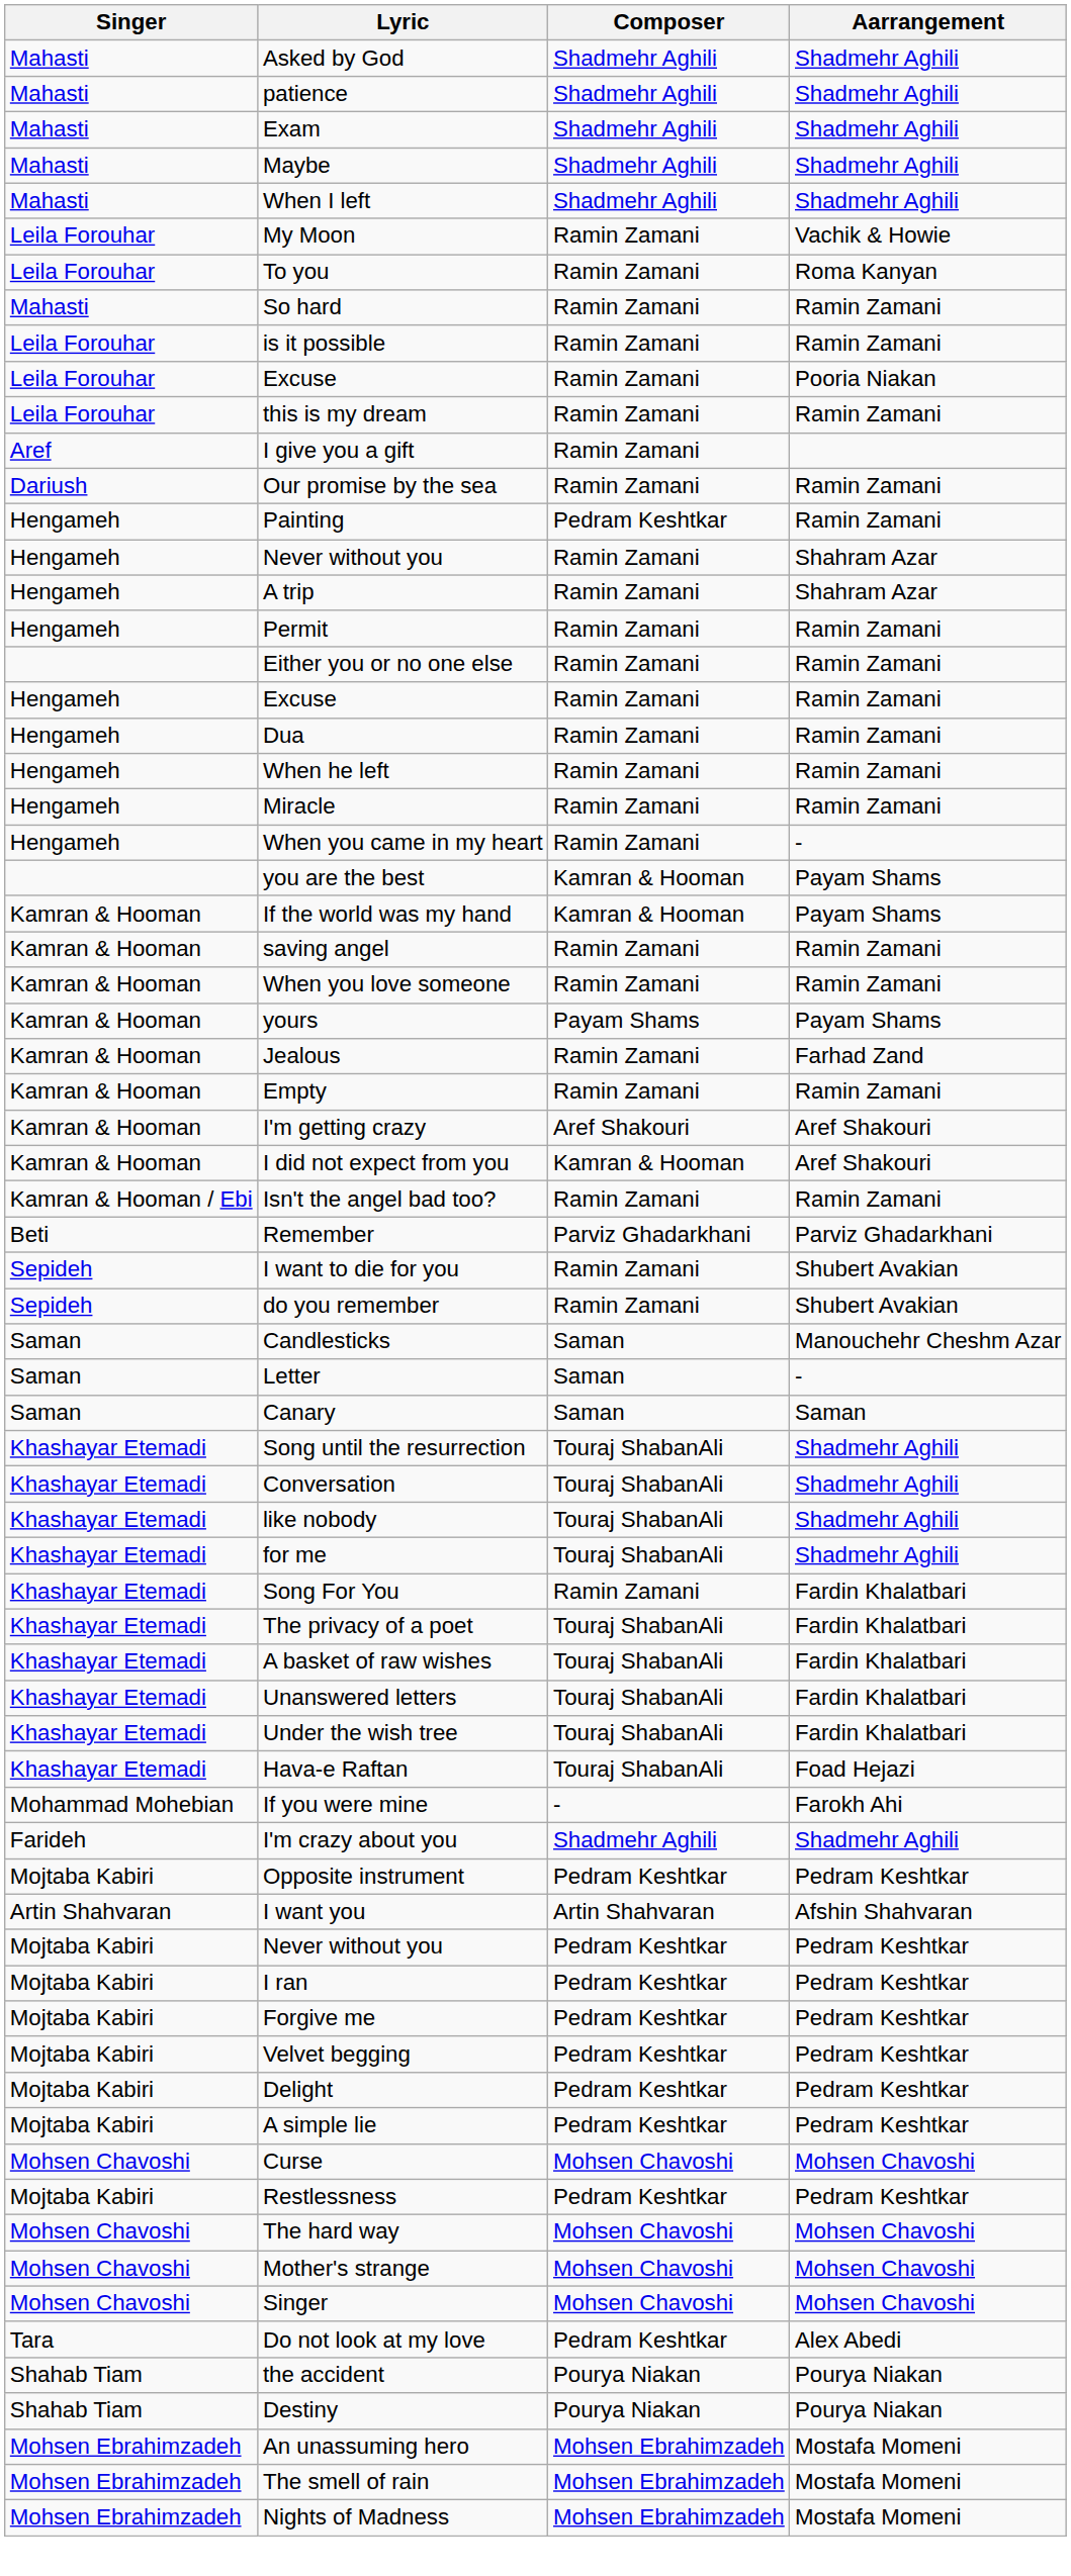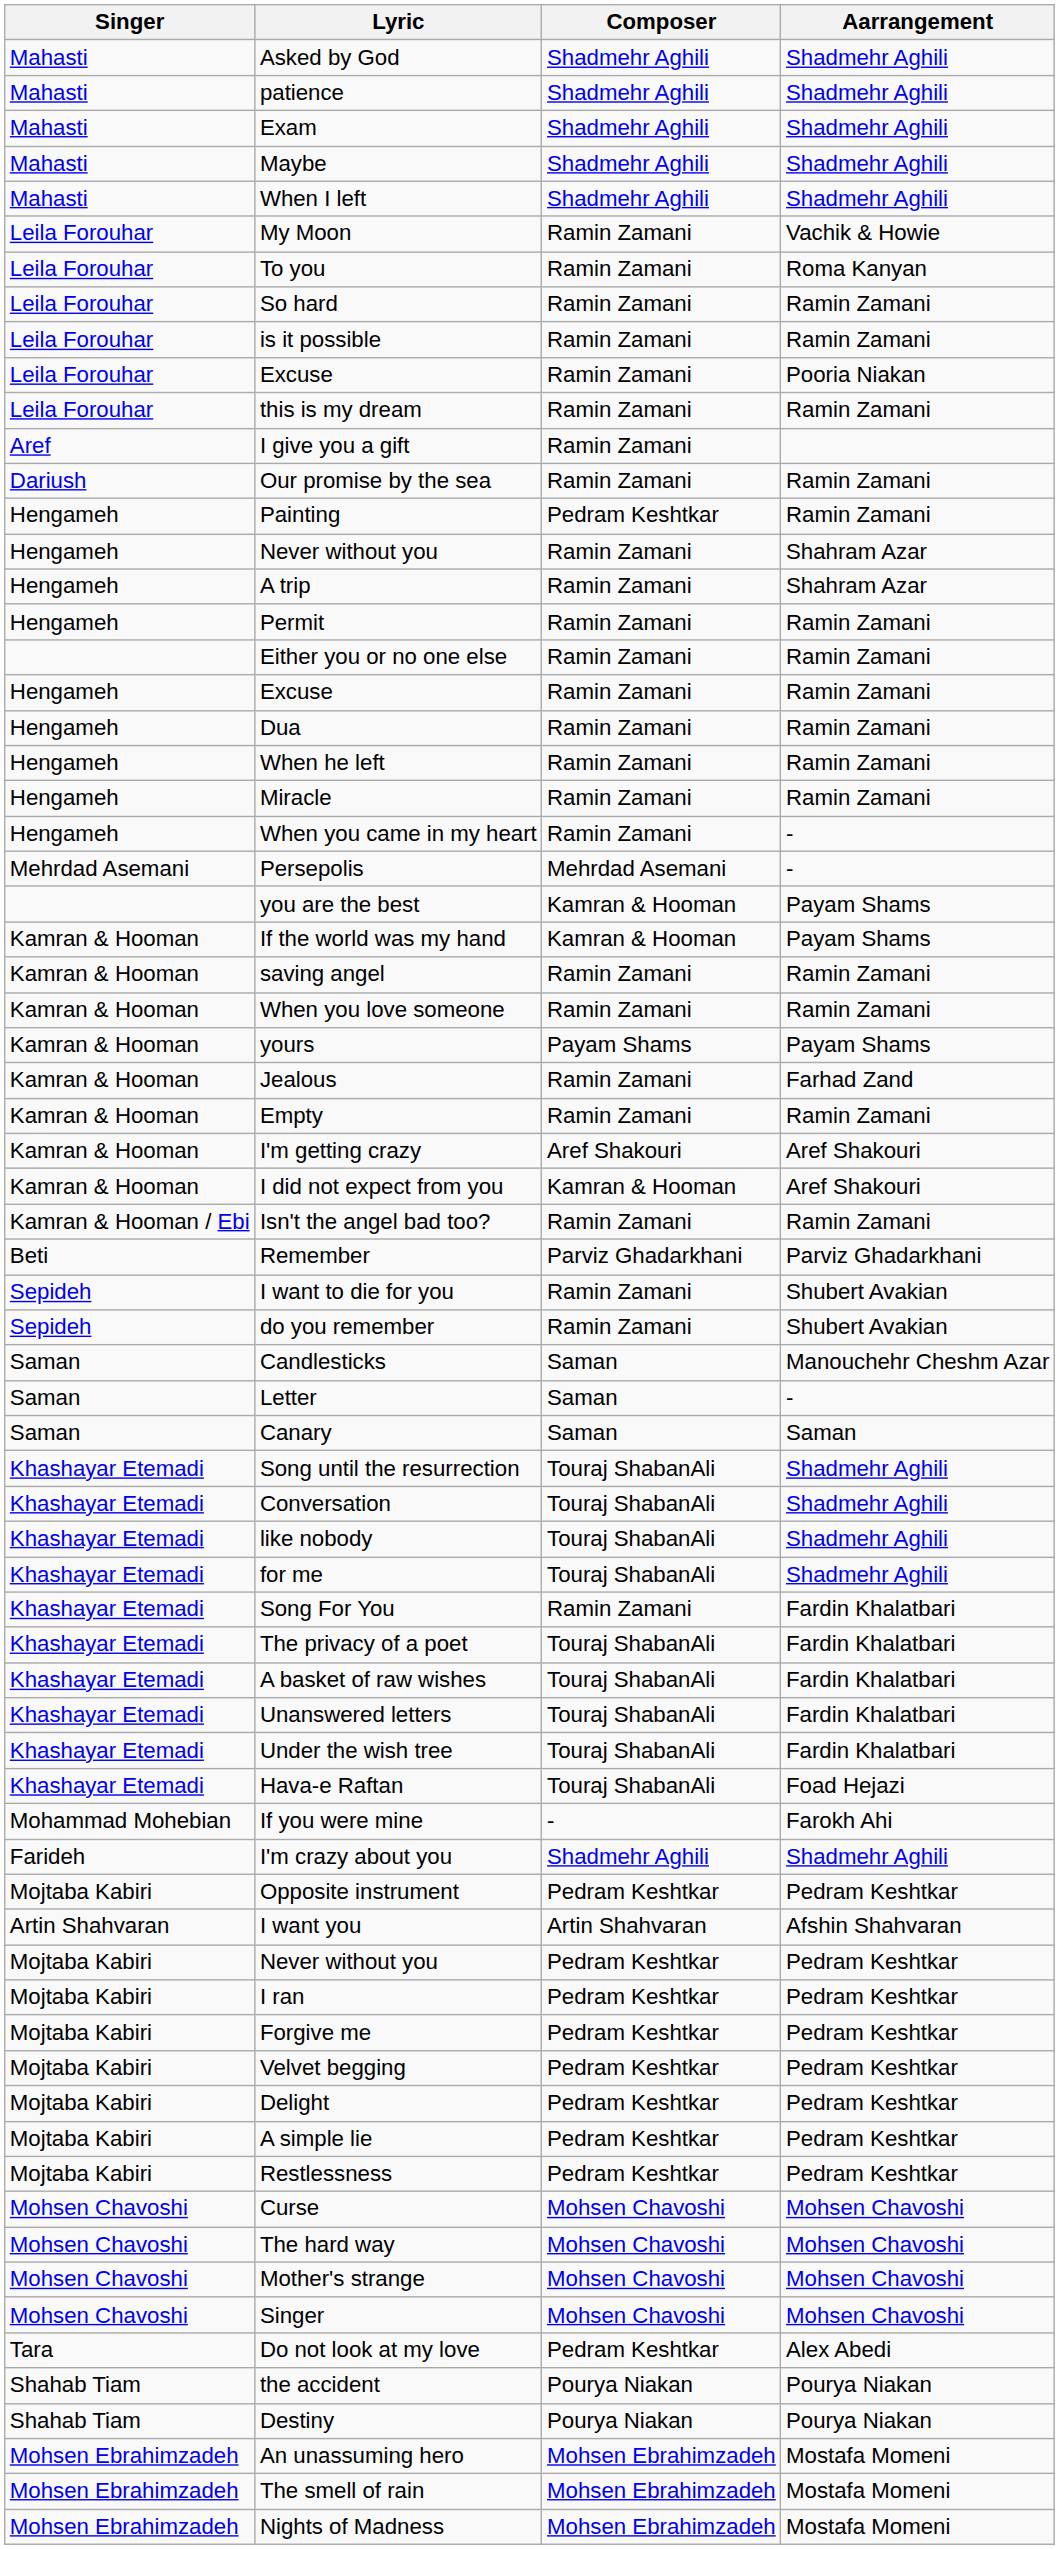So hard | Singer: Mahasti -> Leila Forouhar
+ row: Mehrdad Asemani | Persepolis | Mehrdad Asemani | -
rows swapped: Restlessness <-> Curse
